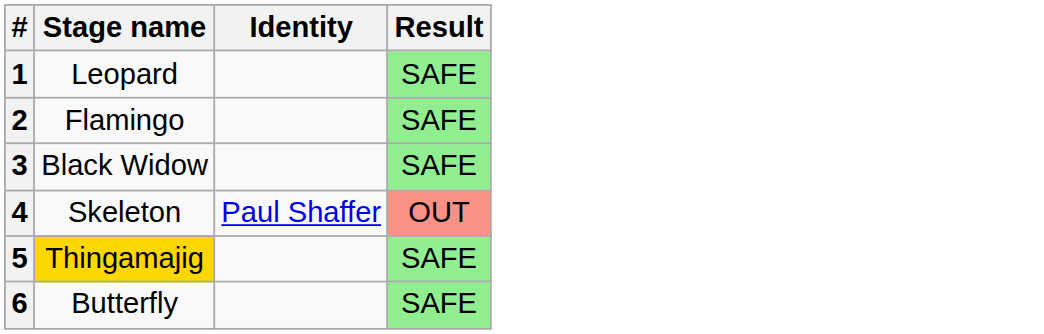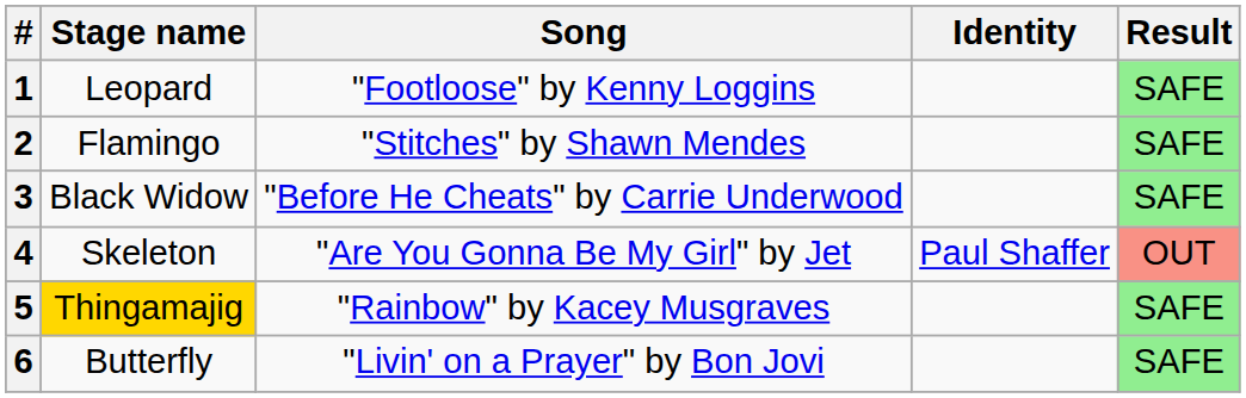+ column: Song | "Footloose" by Kenny Loggins | "Stitches" by Shawn Mendes | "Before He Cheats" by Carrie Underwood | "Are You Gonna Be My Girl" by Jet | "Rainbow" by Kacey Musgraves | "Livin' on a Prayer" by Bon Jovi
